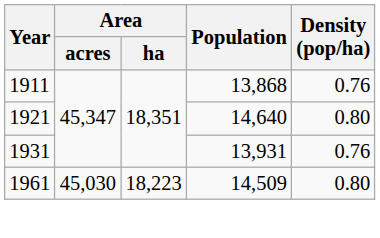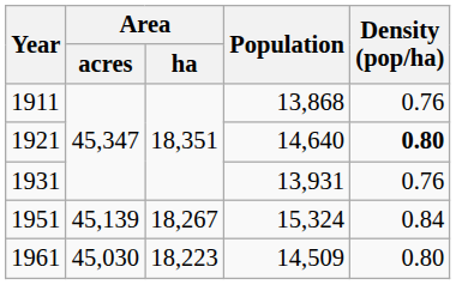1921 | Density (pop/ha): normal -> bold
+ row: 1951 | 45,139 | 18,267 | 15,324 | 0.84
